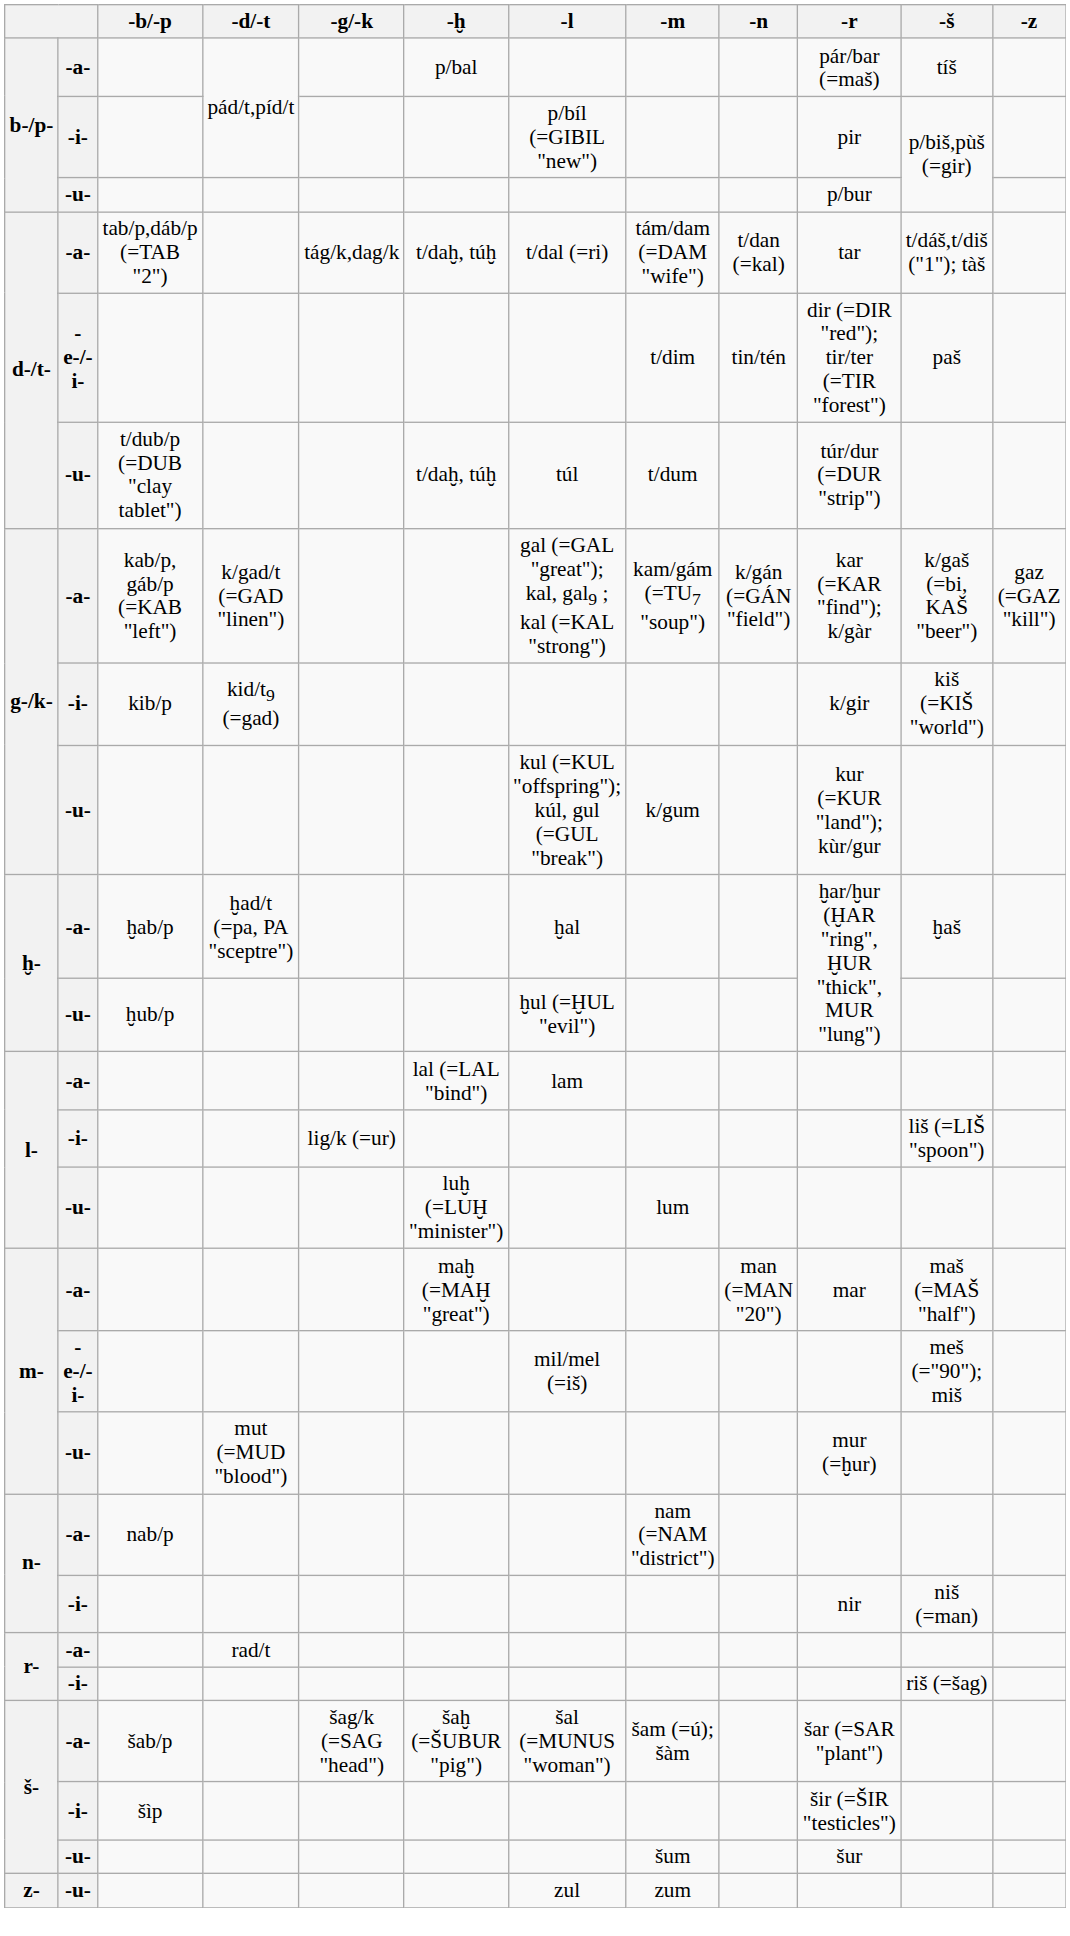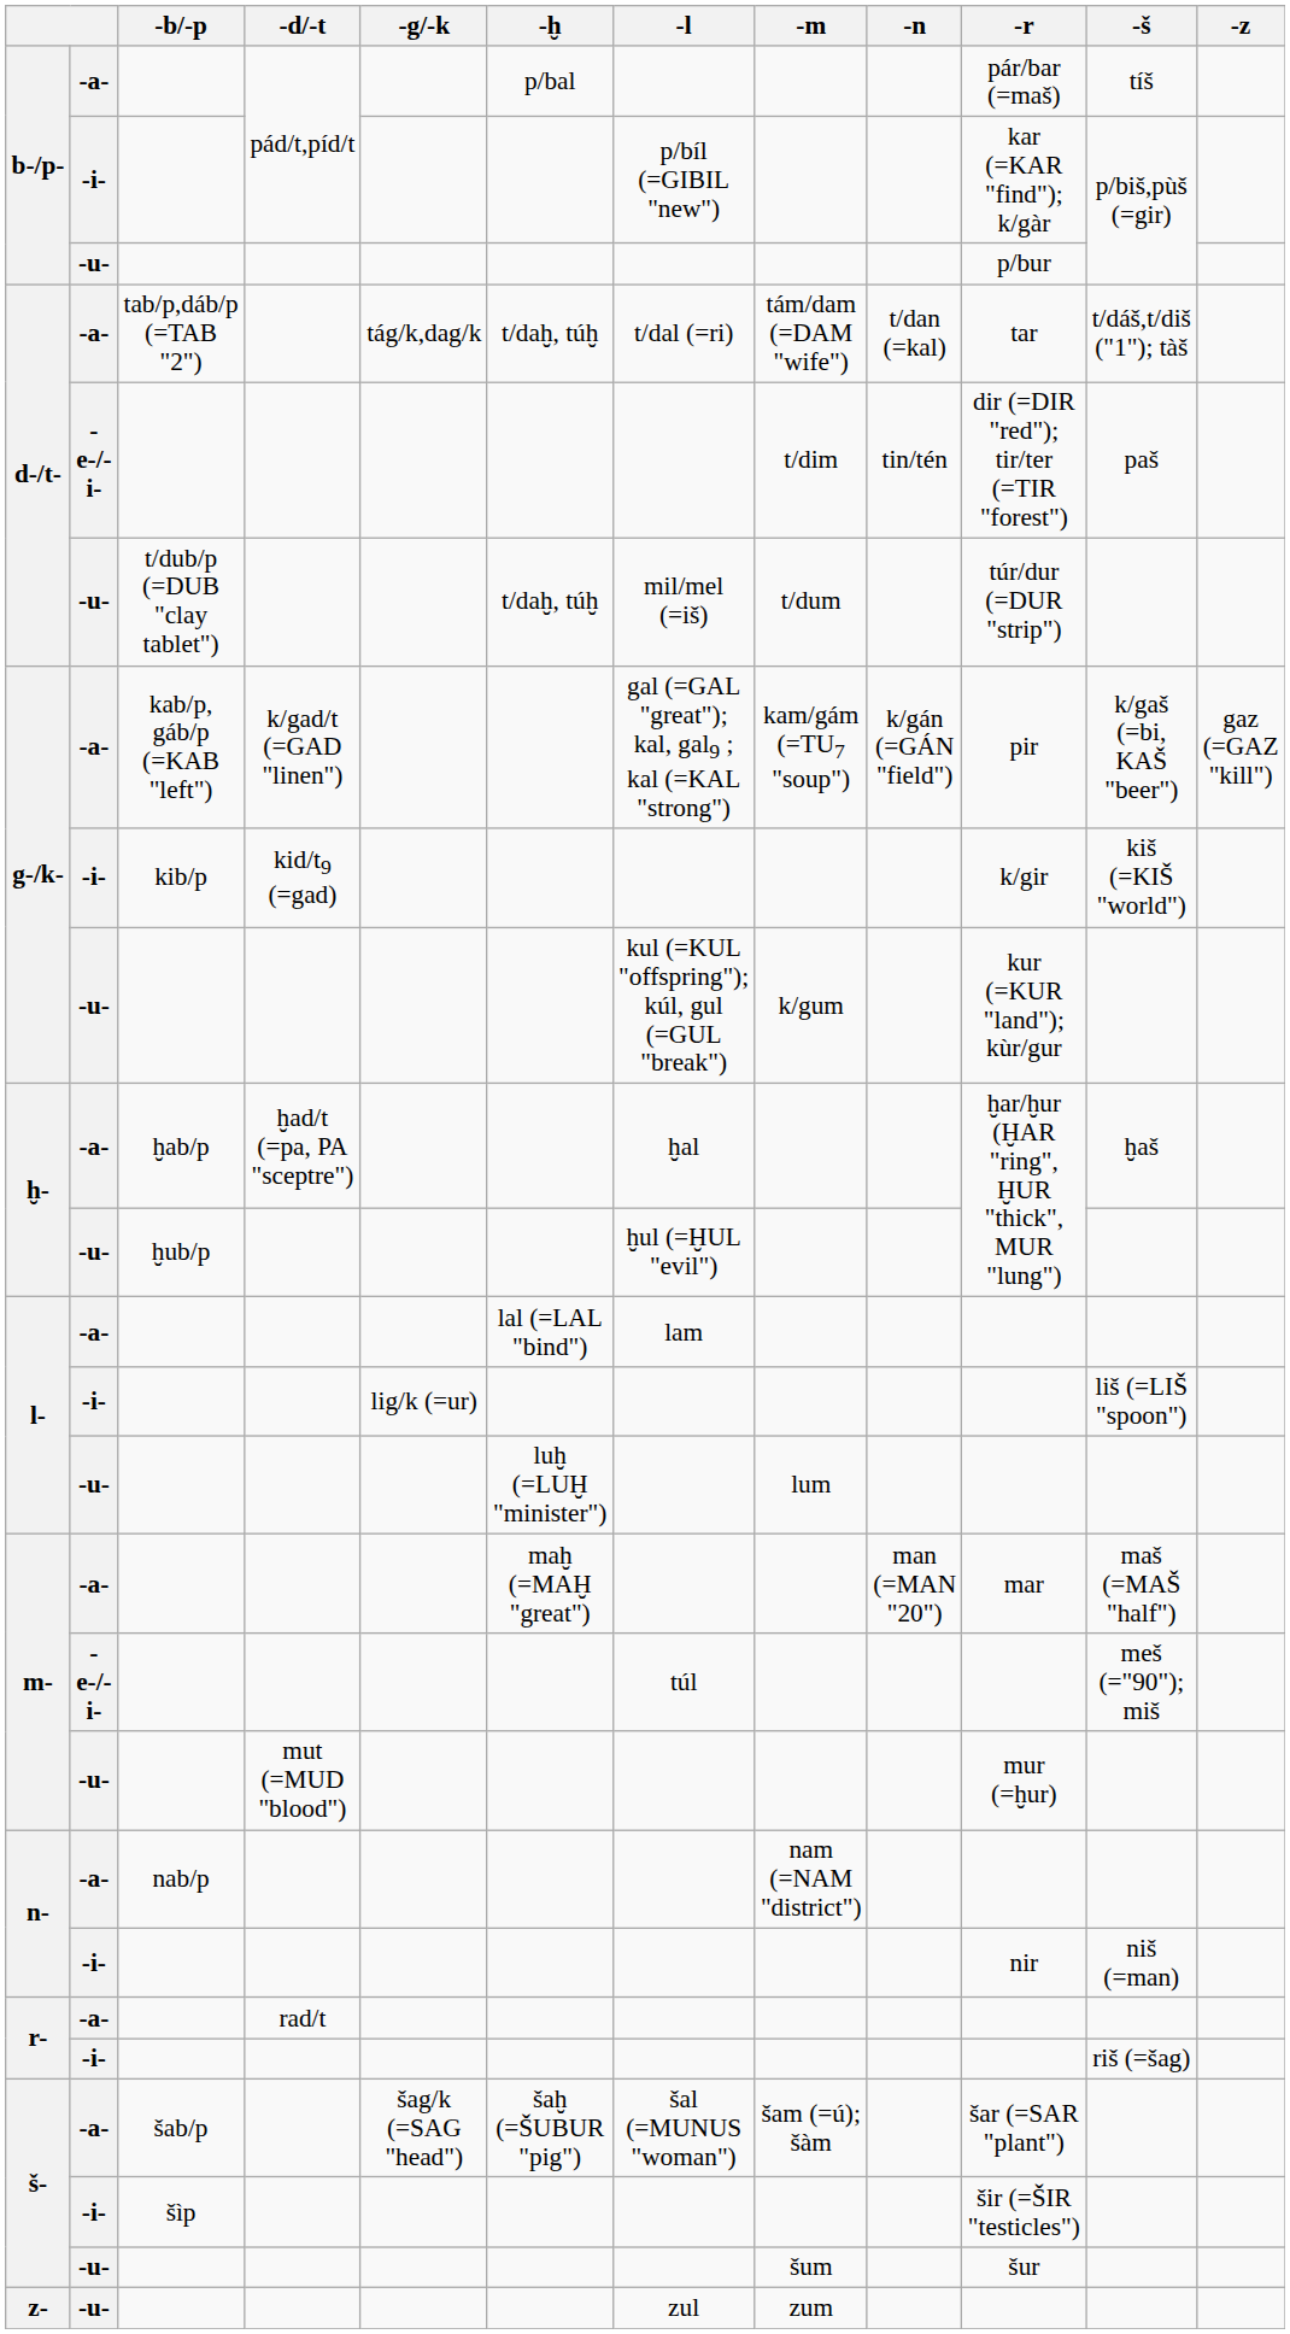b-/p- / -i- | -r: pir -> kar (=KAR "find"); k/gàr
d-/t- / -u- | -l: túl -> mil/mel (=iš)
g-/k- / -a- | -r: kar (=KAR "find"); k/gàr -> pir
m- / -e-/-i- | -l: mil/mel (=iš) -> túl
